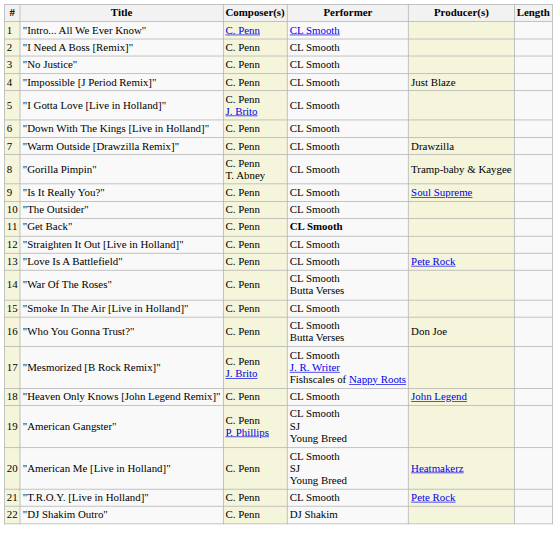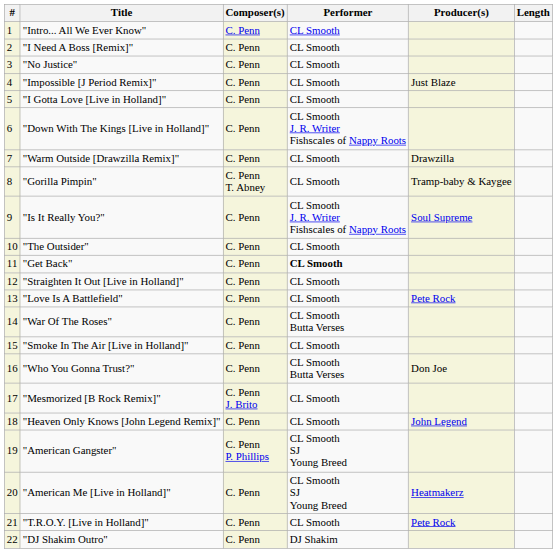"I Gotta Love [Live in Holland]" | Composer(s): C. Penn J. Brito -> C. Penn
"Down With The Kings [Live in Holland]" | Performer: CL Smooth -> CL Smooth J. R. Writer Fishscales of Nappy Roots
"Is It Really You?" | Performer: CL Smooth -> CL Smooth J. R. Writer Fishscales of Nappy Roots
"Mesmorized [B Rock Remix]" | Performer: CL Smooth J. R. Writer Fishscales of Nappy Roots -> CL Smooth
